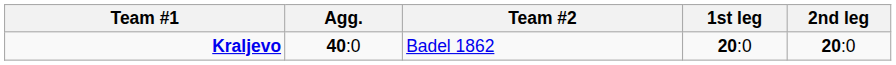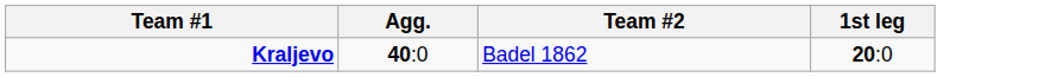- column: 2nd leg | 20:0
